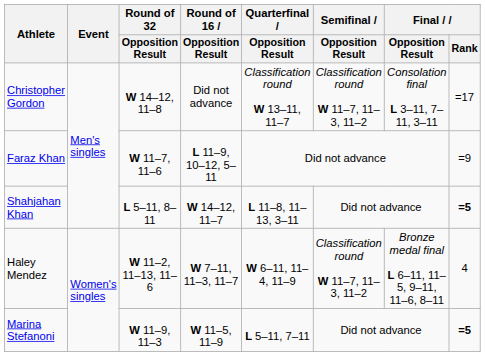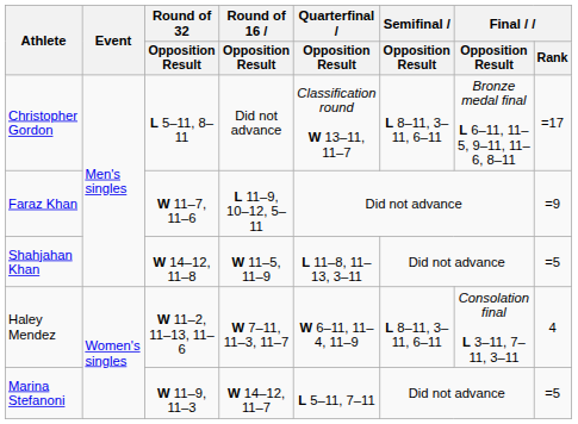Christopher Gordon | Round of 32 / Opposition Result: W 14–12, 11–8 -> L 5–11, 8–11
Christopher Gordon | Semifinal / Opposition Result: Classification round W 11–7, 11–3, 11–2 -> L 8–11, 3–11, 6–11
Christopher Gordon | Final / Opposition Result: Consolation final L 3–11, 7–11, 3–11 -> Bronze medal final L 6–11, 11–5, 9–11, 11–6, 8–11
Shahjahan Khan | Round of 32 / Opposition Result: L 5–11, 8–11 -> W 14–12, 11–8
Shahjahan Khan | Round of 16 / Opposition Result: W 14–12, 11–7 -> W 11–5, 11–9
Shahjahan Khan | Final / Rank: bold -> normal
Haley Mendez | Semifinal / Opposition Result: Classification round W 11–7, 11–3, 11–2 -> L 8–11, 3–11, 6–11
Haley Mendez | Final / Opposition Result: Bronze medal final L 6–11, 11–5, 9–11, 11–6, 8–11 -> Consolation final L 3–11, 7–11, 3–11
Marina Stefanoni | Round of 16 / Opposition Result: W 11–5, 11–9 -> W 14–12, 11–7
Marina Stefanoni | Final / Rank: bold -> normal
